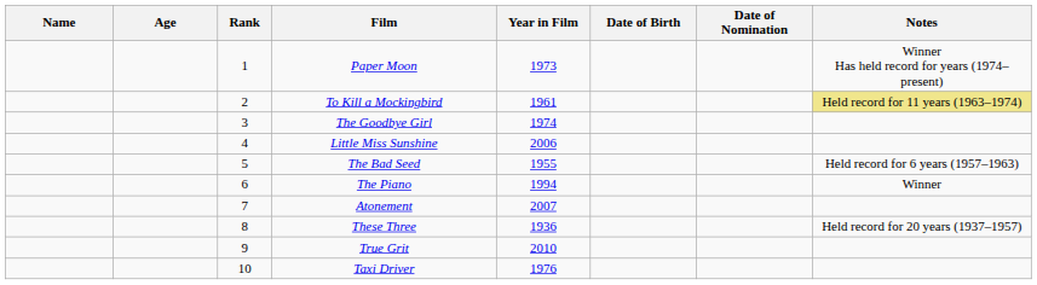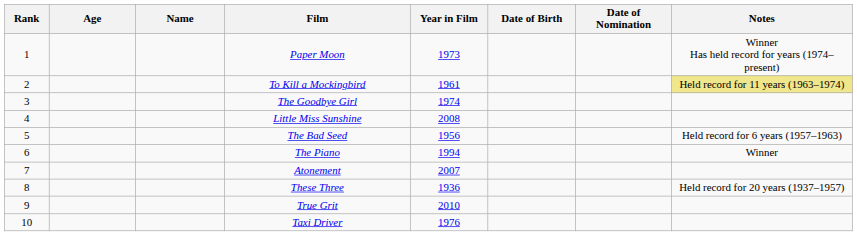columns swapped: Rank <-> Name
Little Miss Sunshine | Year in Film: 2006 -> 2008
The Bad Seed | Year in Film: 1955 -> 1956
